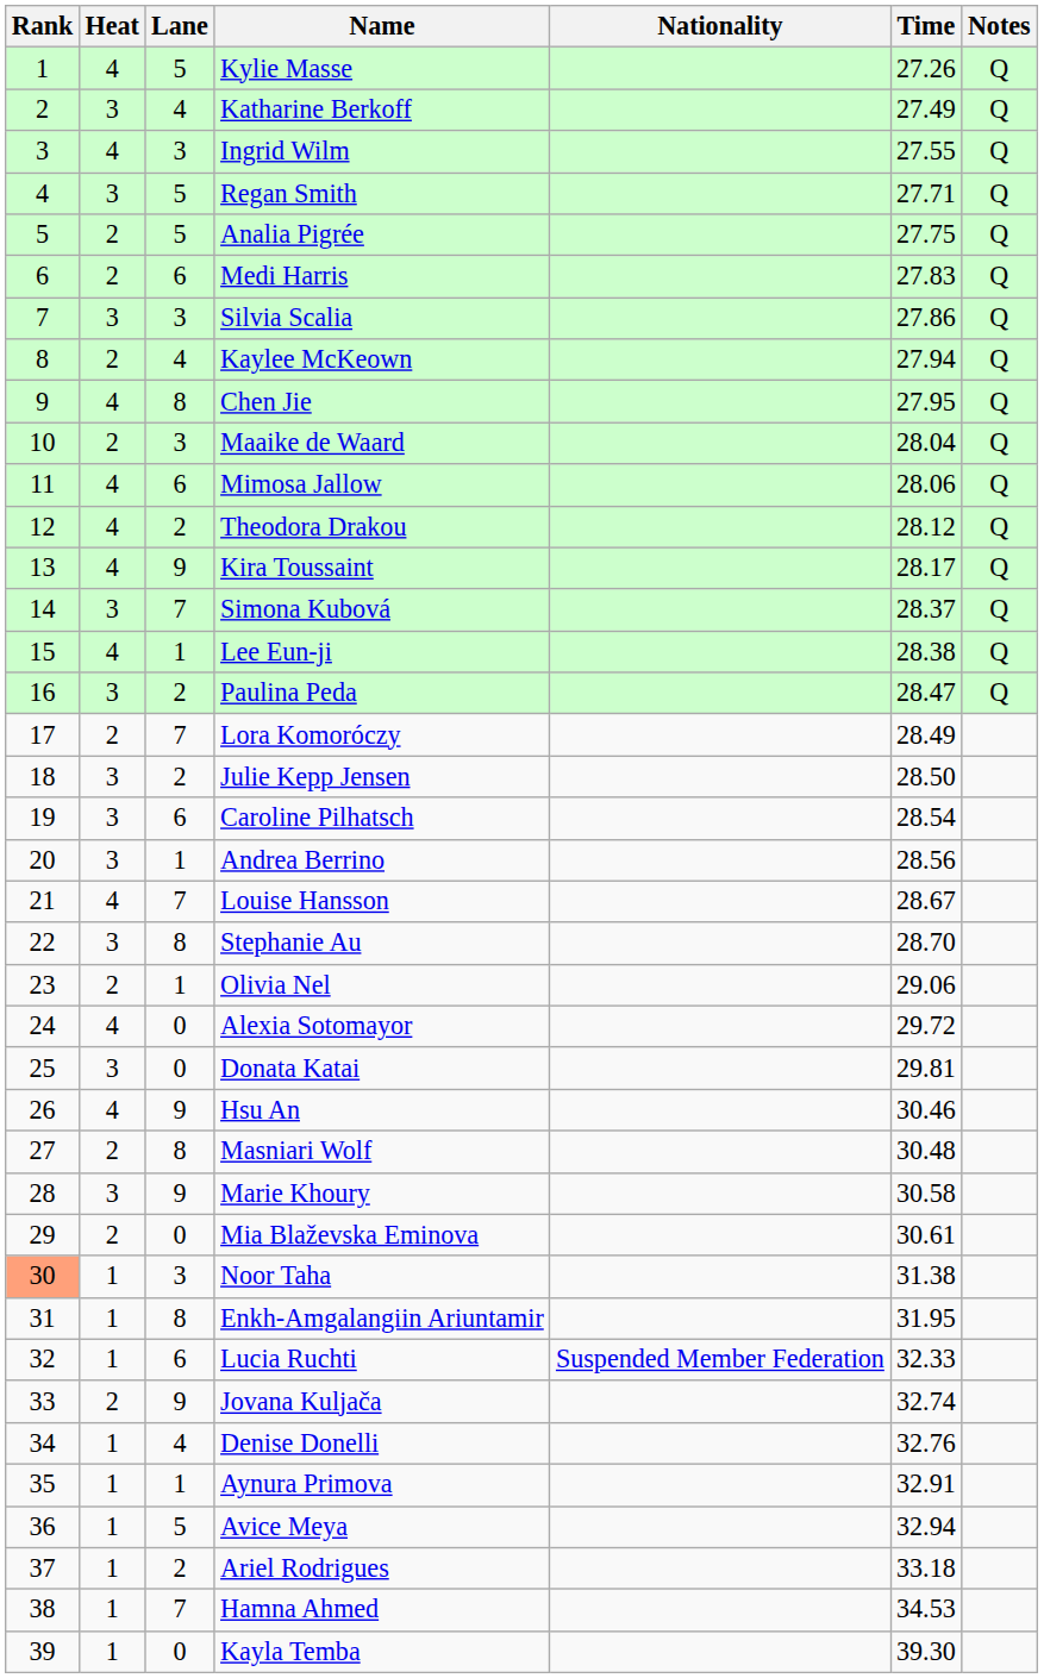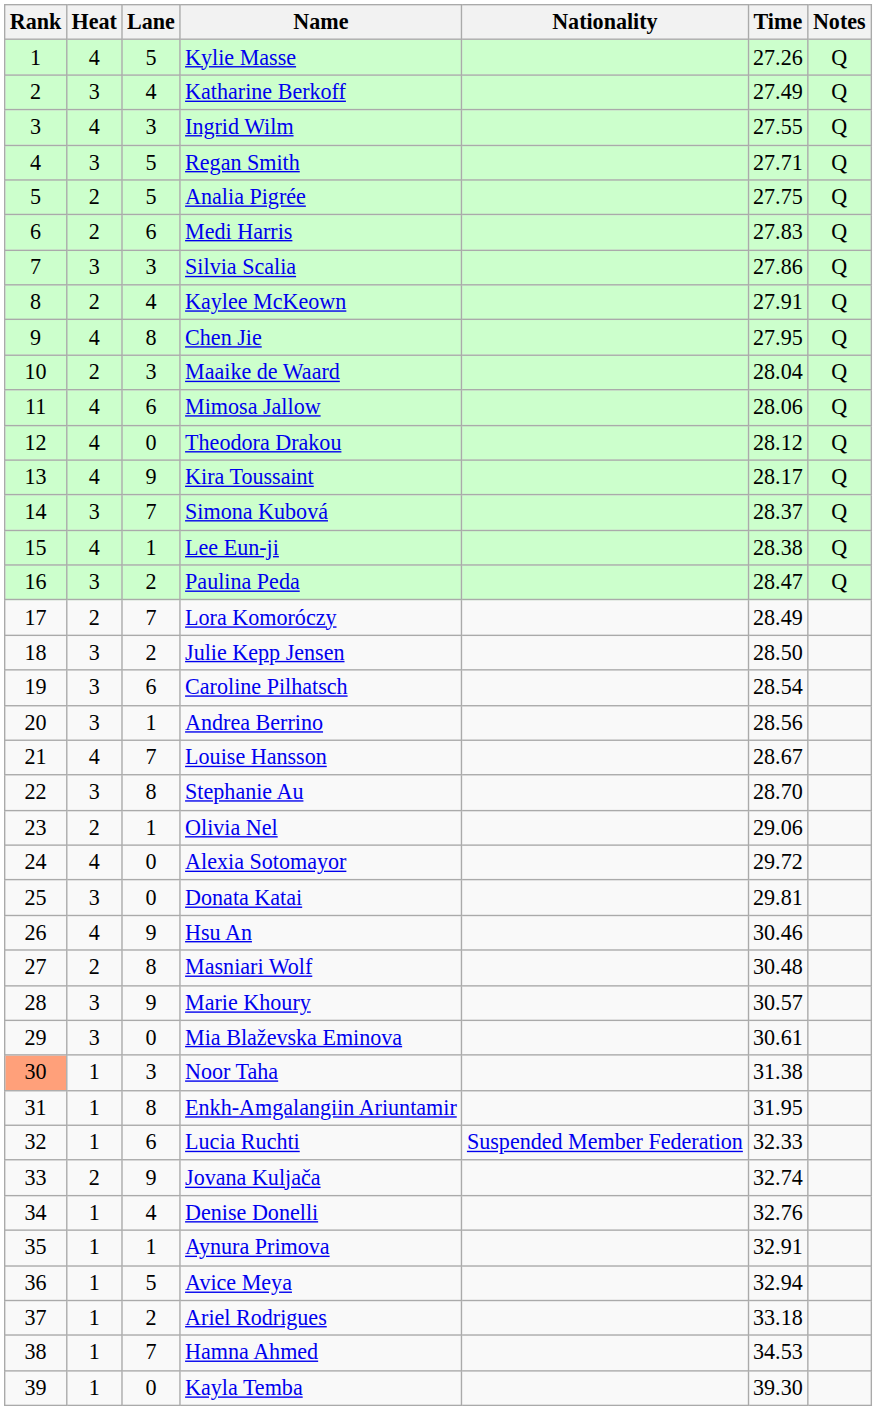Kaylee McKeown | Time: 27.94 -> 27.91
Theodora Drakou | Lane: 2 -> 0
Marie Khoury | Time: 30.58 -> 30.57
Mia Blaževska Eminova | Heat: 2 -> 3
